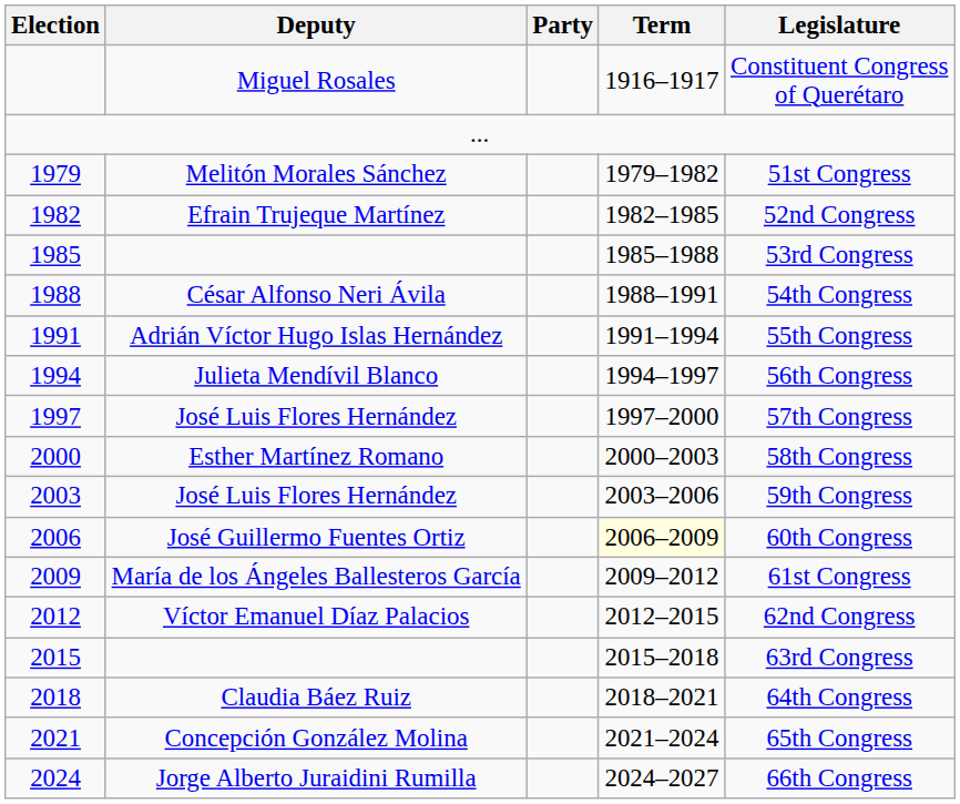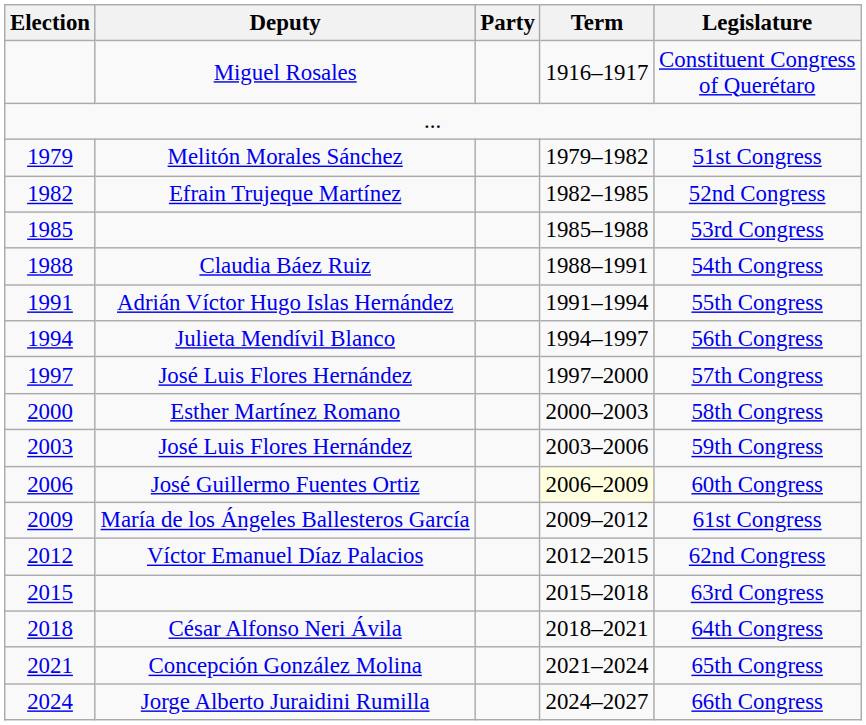1988 | Deputy: César Alfonso Neri Ávila -> Claudia Báez Ruiz
2018 | Deputy: Claudia Báez Ruiz -> César Alfonso Neri Ávila
